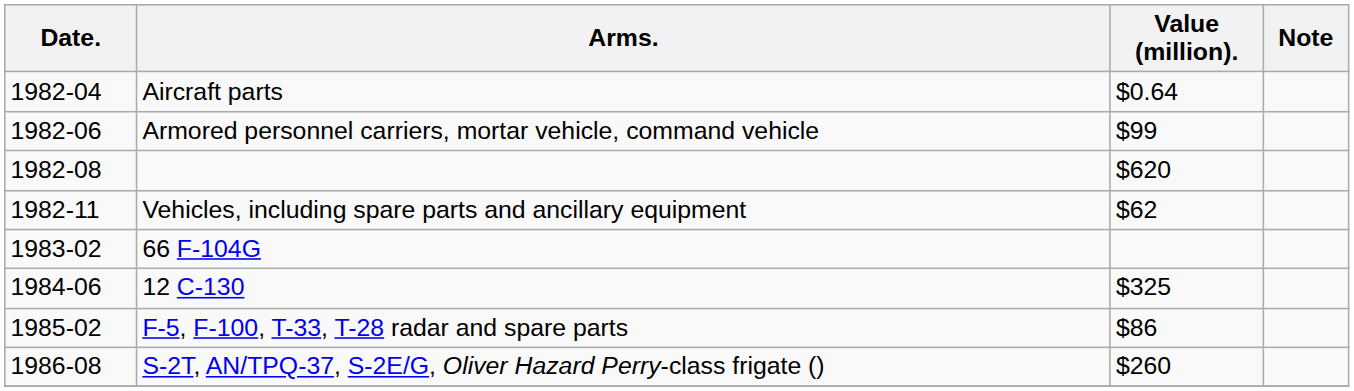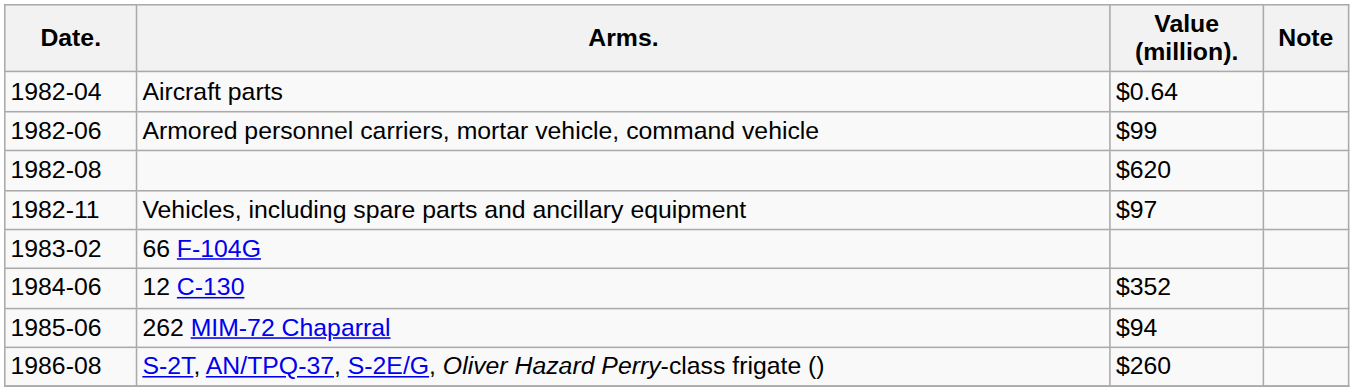Vehicles, including spare parts and ancillary equipment | Value (million).: $62 -> $97
12 C-130 | Value (million).: $325 -> $352
- row: 1985-02 | F-5, F-100, T-33, T-28 radar and spare parts | $86
+ row: 1985-06 | 262 MIM-72 Chaparral | $94
